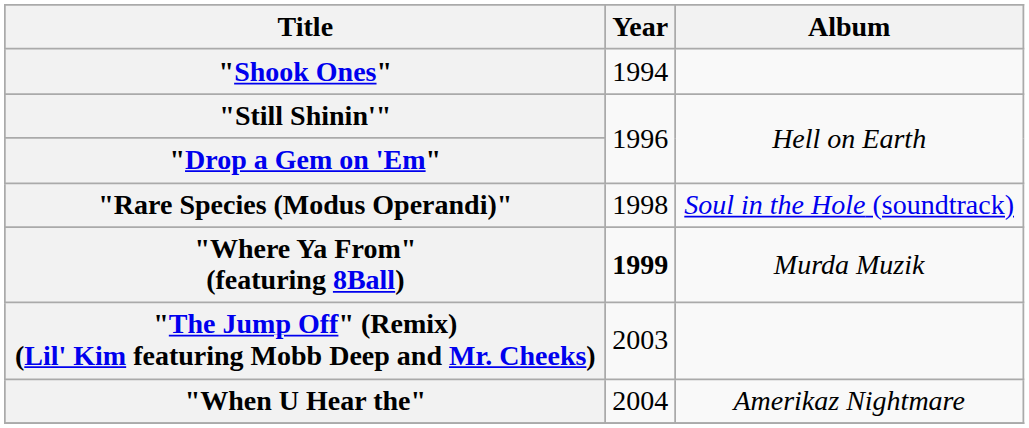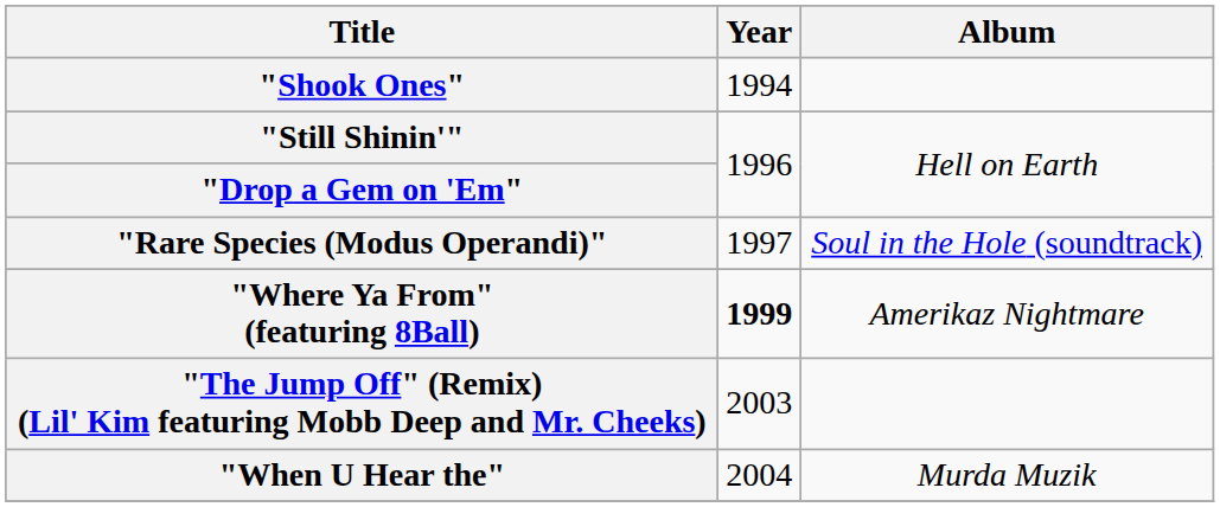"Rare Species (Modus Operandi)" | Year: 1998 -> 1997
"Where Ya From" (featuring 8Ball) | Album: Murda Muzik -> Amerikaz Nightmare
"When U Hear the" | Album: Amerikaz Nightmare -> Murda Muzik
